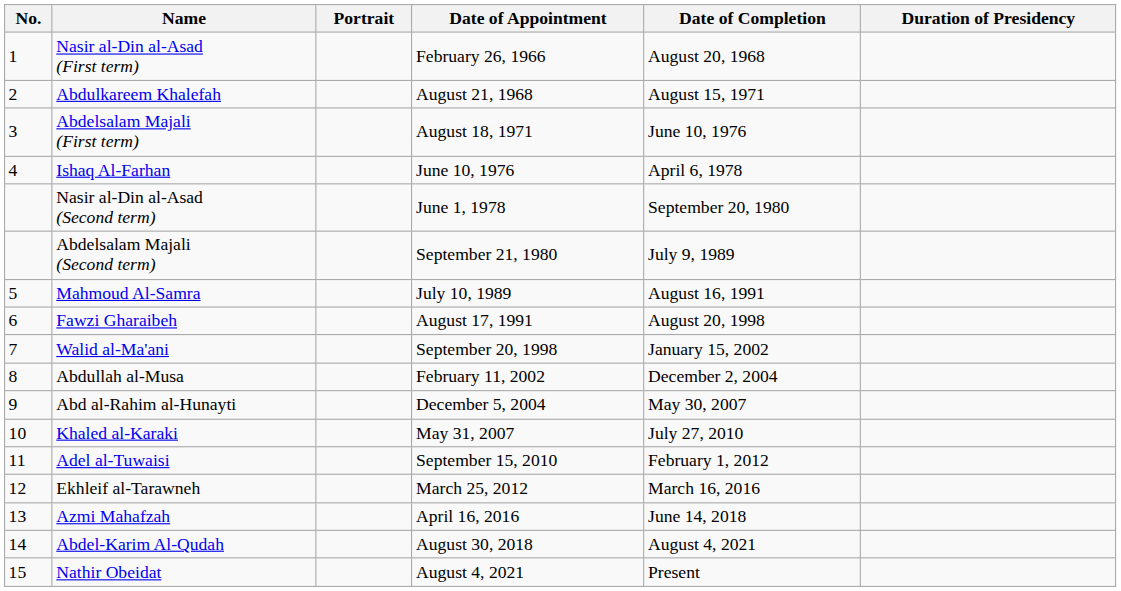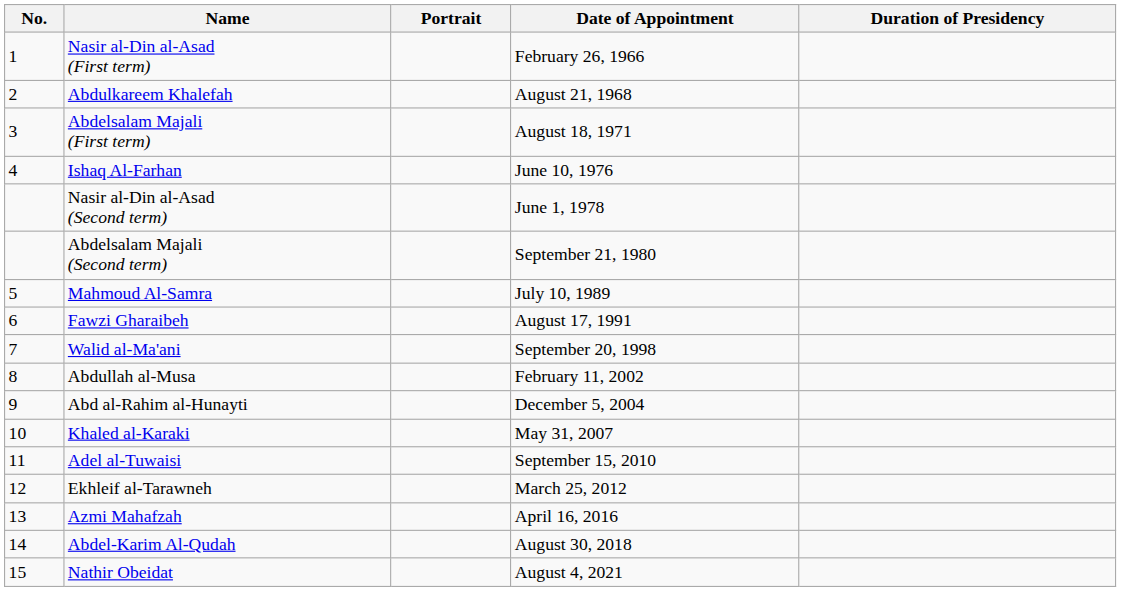- column: Date of Completion | August 20, 1968 | August 15, 1971 | June 10, 1976 | April 6, 1978 | September 20, 1980 | July 9, 1989 | August 16, 1991 | August 20, 1998 | January 15, 2002 | December 2, 2004 | May 30, 2007 | July 27, 2010 | February 1, 2012 | March 16, 2016 | June 14, 2018 | August 4, 2021 | Present
